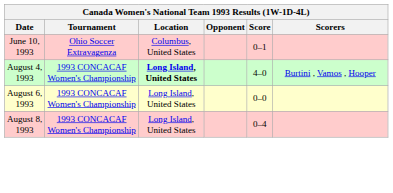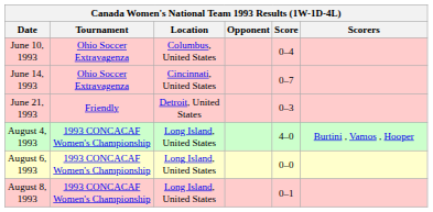June 10, 1993 | Score: 0–1 -> 0–4
+ row: June 14, 1993 | Ohio Soccer Extravagenza | Cincinnati, United States | 0–7
+ row: June 21, 1993 | Friendly | Detroit, United States | 0–3
August 4, 1993 | Location: bold -> normal
August 8, 1993 | Score: 0–4 -> 0–1
